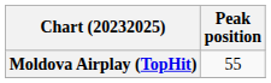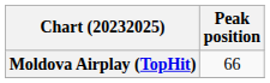Moldova Airplay (TopHit) | Peak position: 55 -> 66
